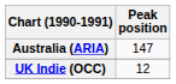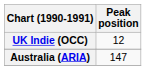rows swapped: Australia (ARIA) <-> UK Indie (OCC)
